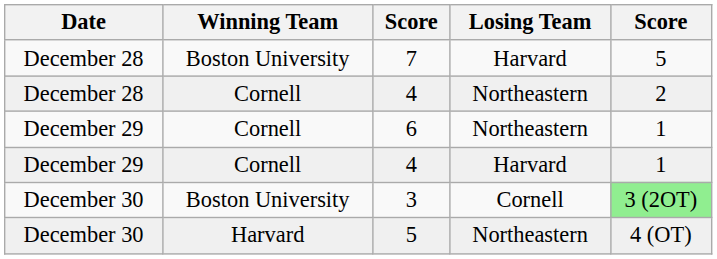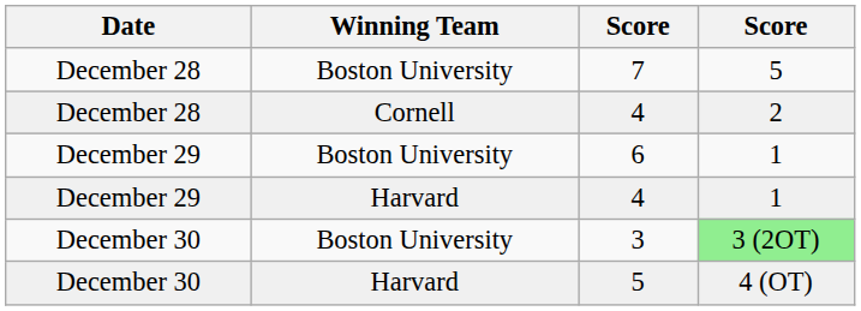- column: Losing Team | Harvard | Northeastern | Northeastern | Harvard | Cornell | Northeastern
6 | Winning Team: Cornell -> Boston University
December 29 / 4 | Winning Team: Cornell -> Harvard
